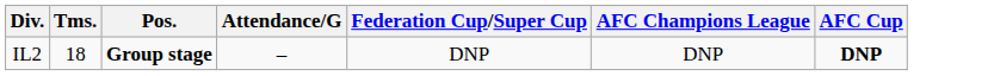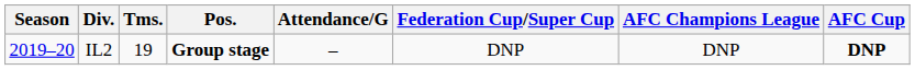+ column: Season | 2019–20
IL2 | Tms.: 18 -> 19
